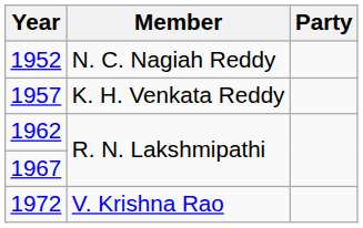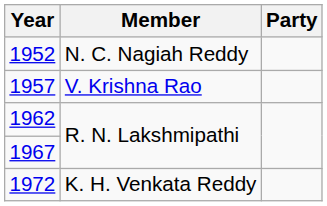1957 | Member: K. H. Venkata Reddy -> V. Krishna Rao
1972 | Member: V. Krishna Rao -> K. H. Venkata Reddy
